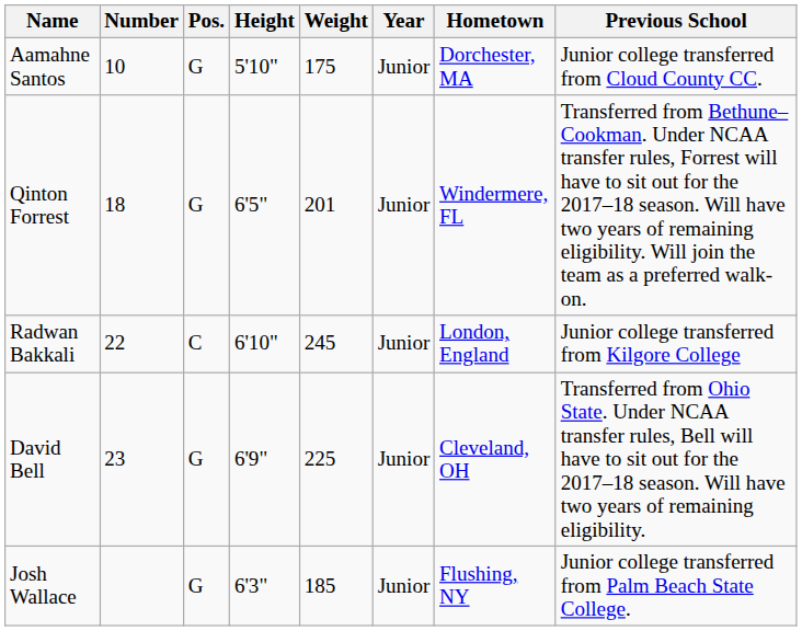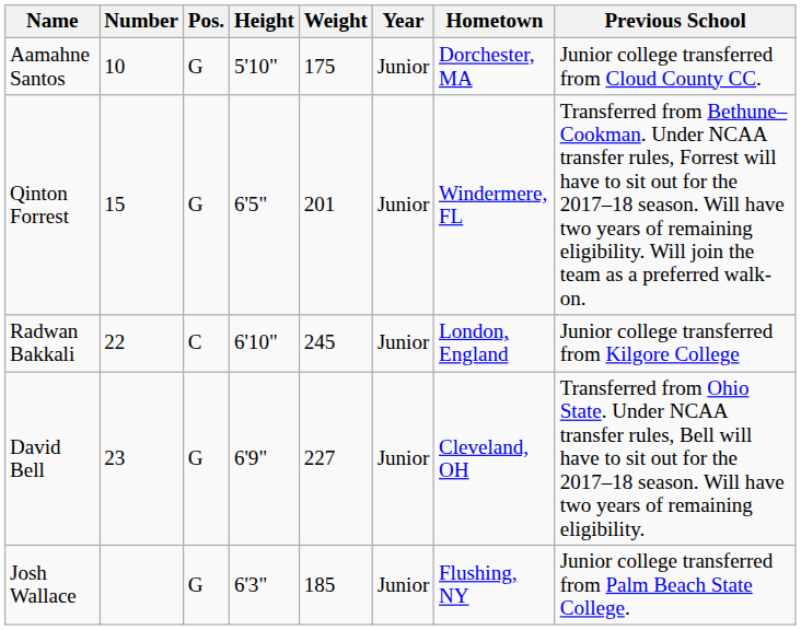Qinton Forrest | Number: 18 -> 15
David Bell | Weight: 225 -> 227
